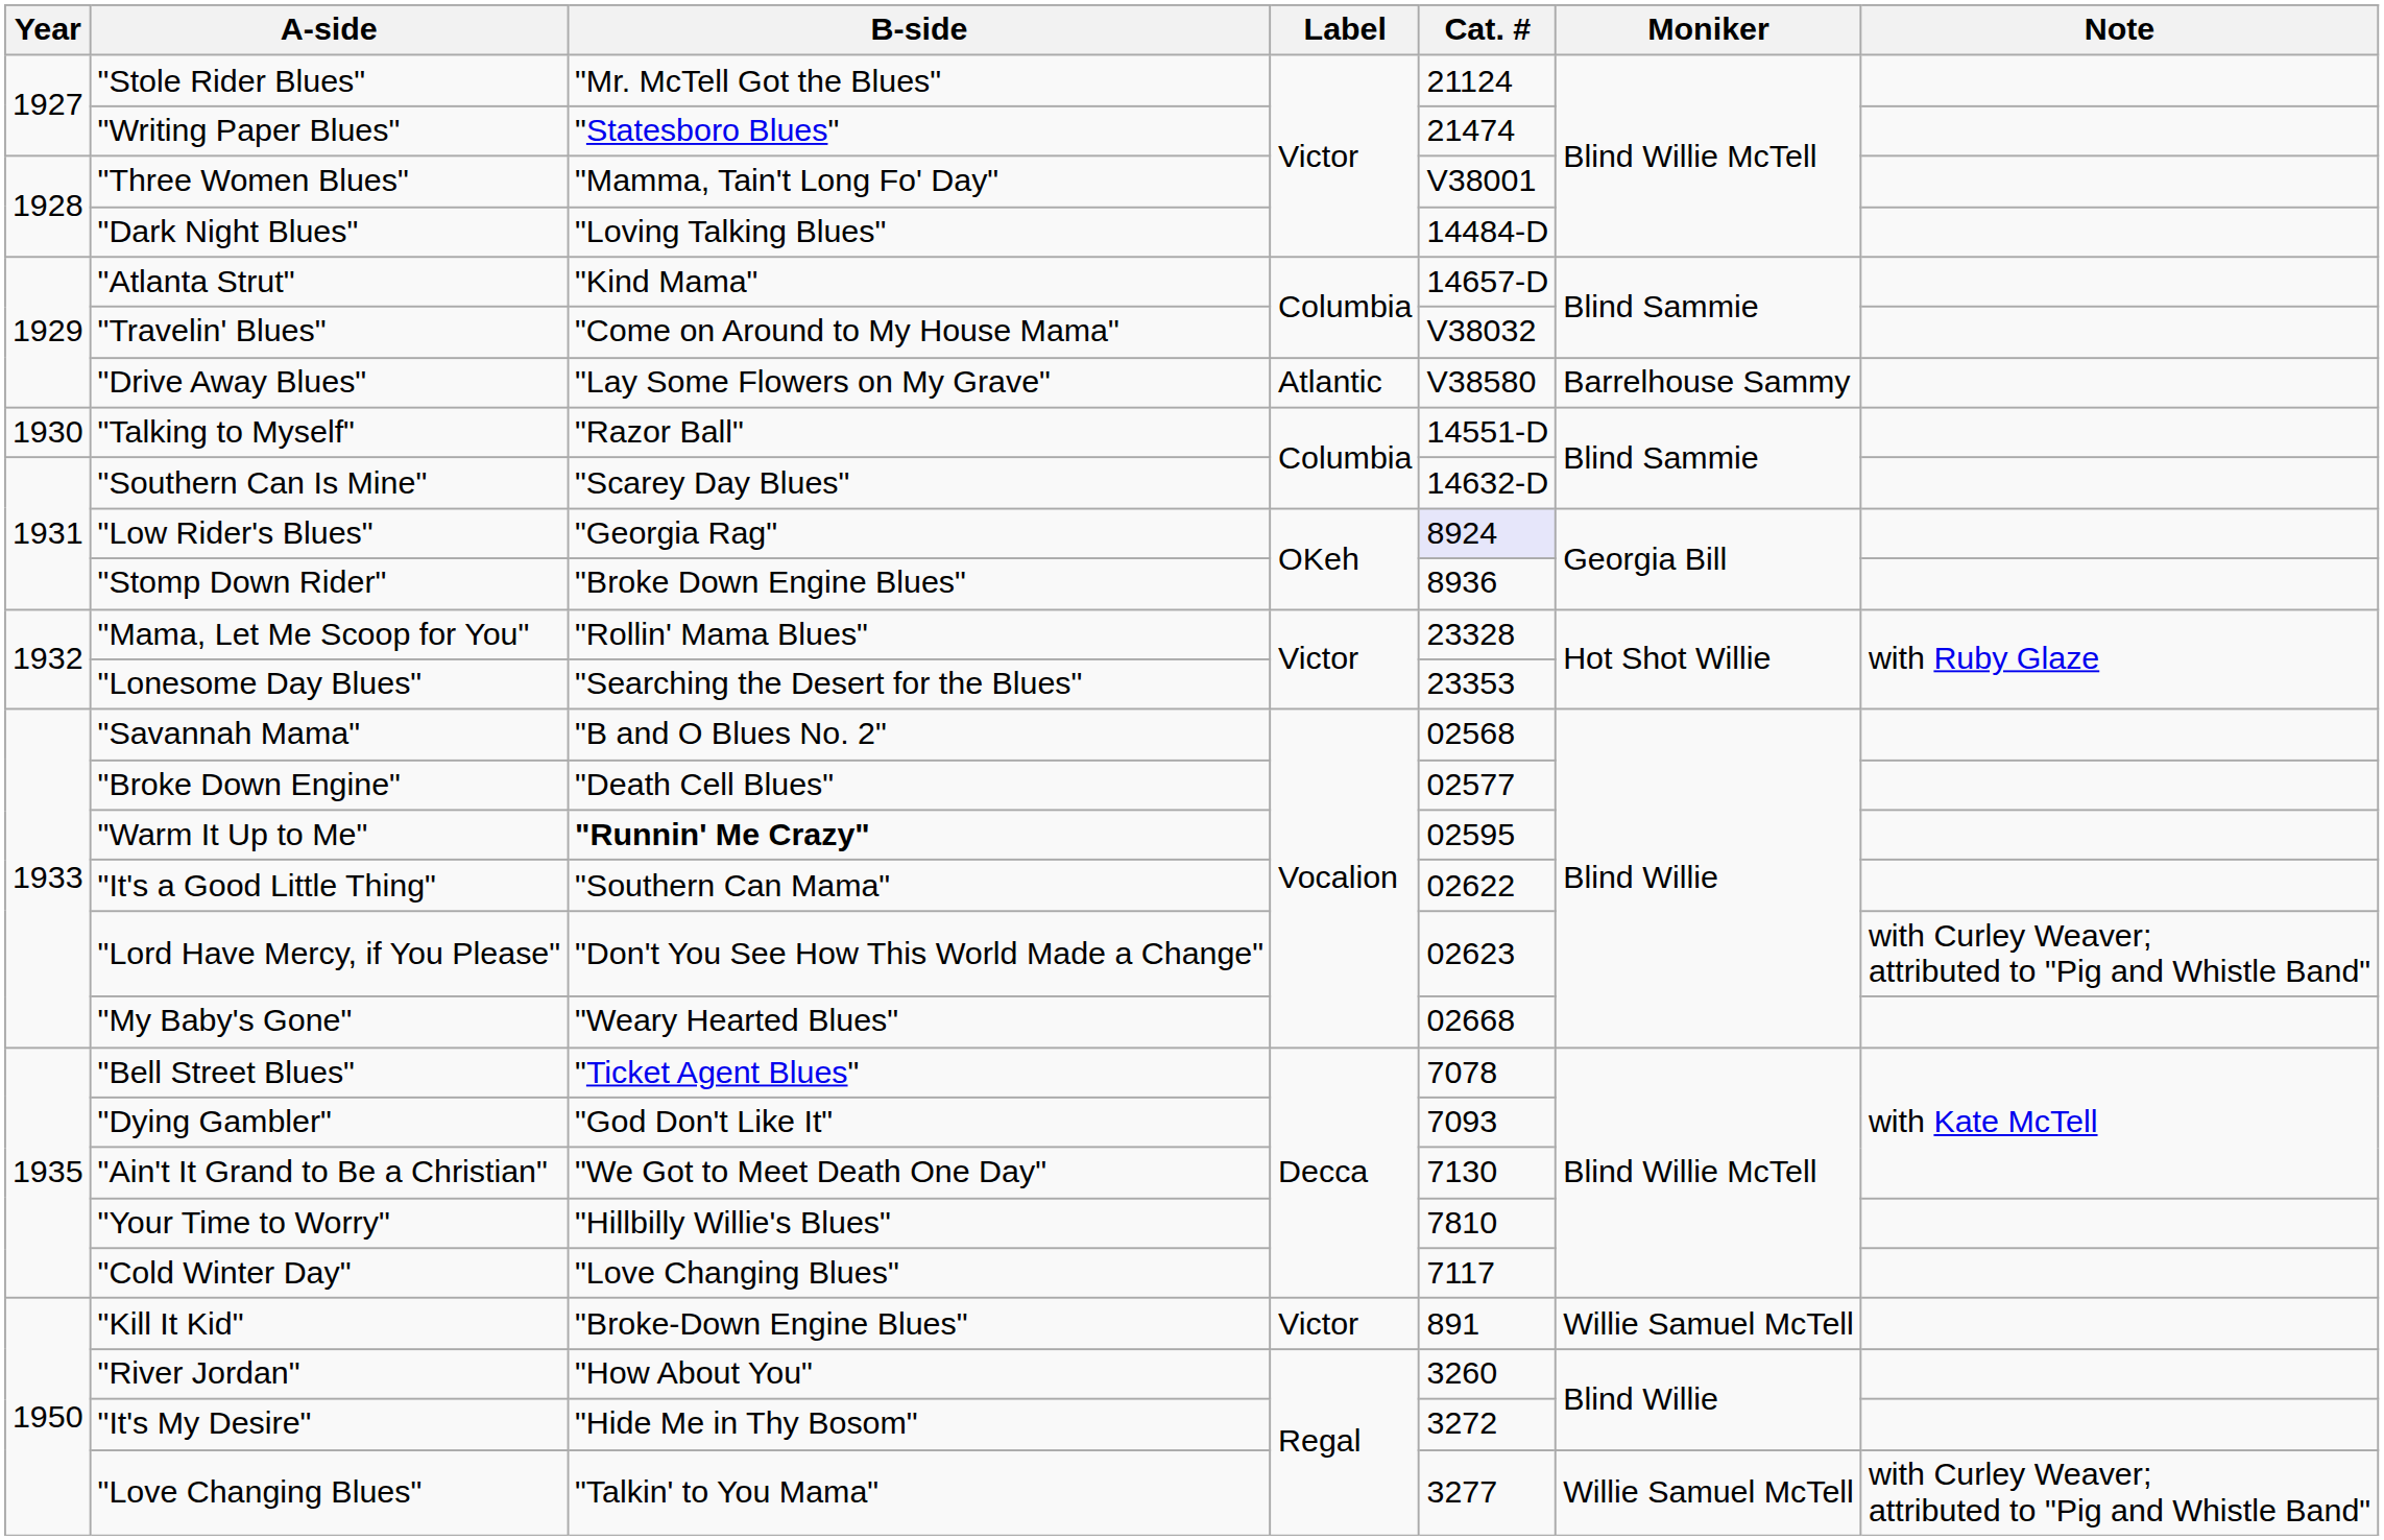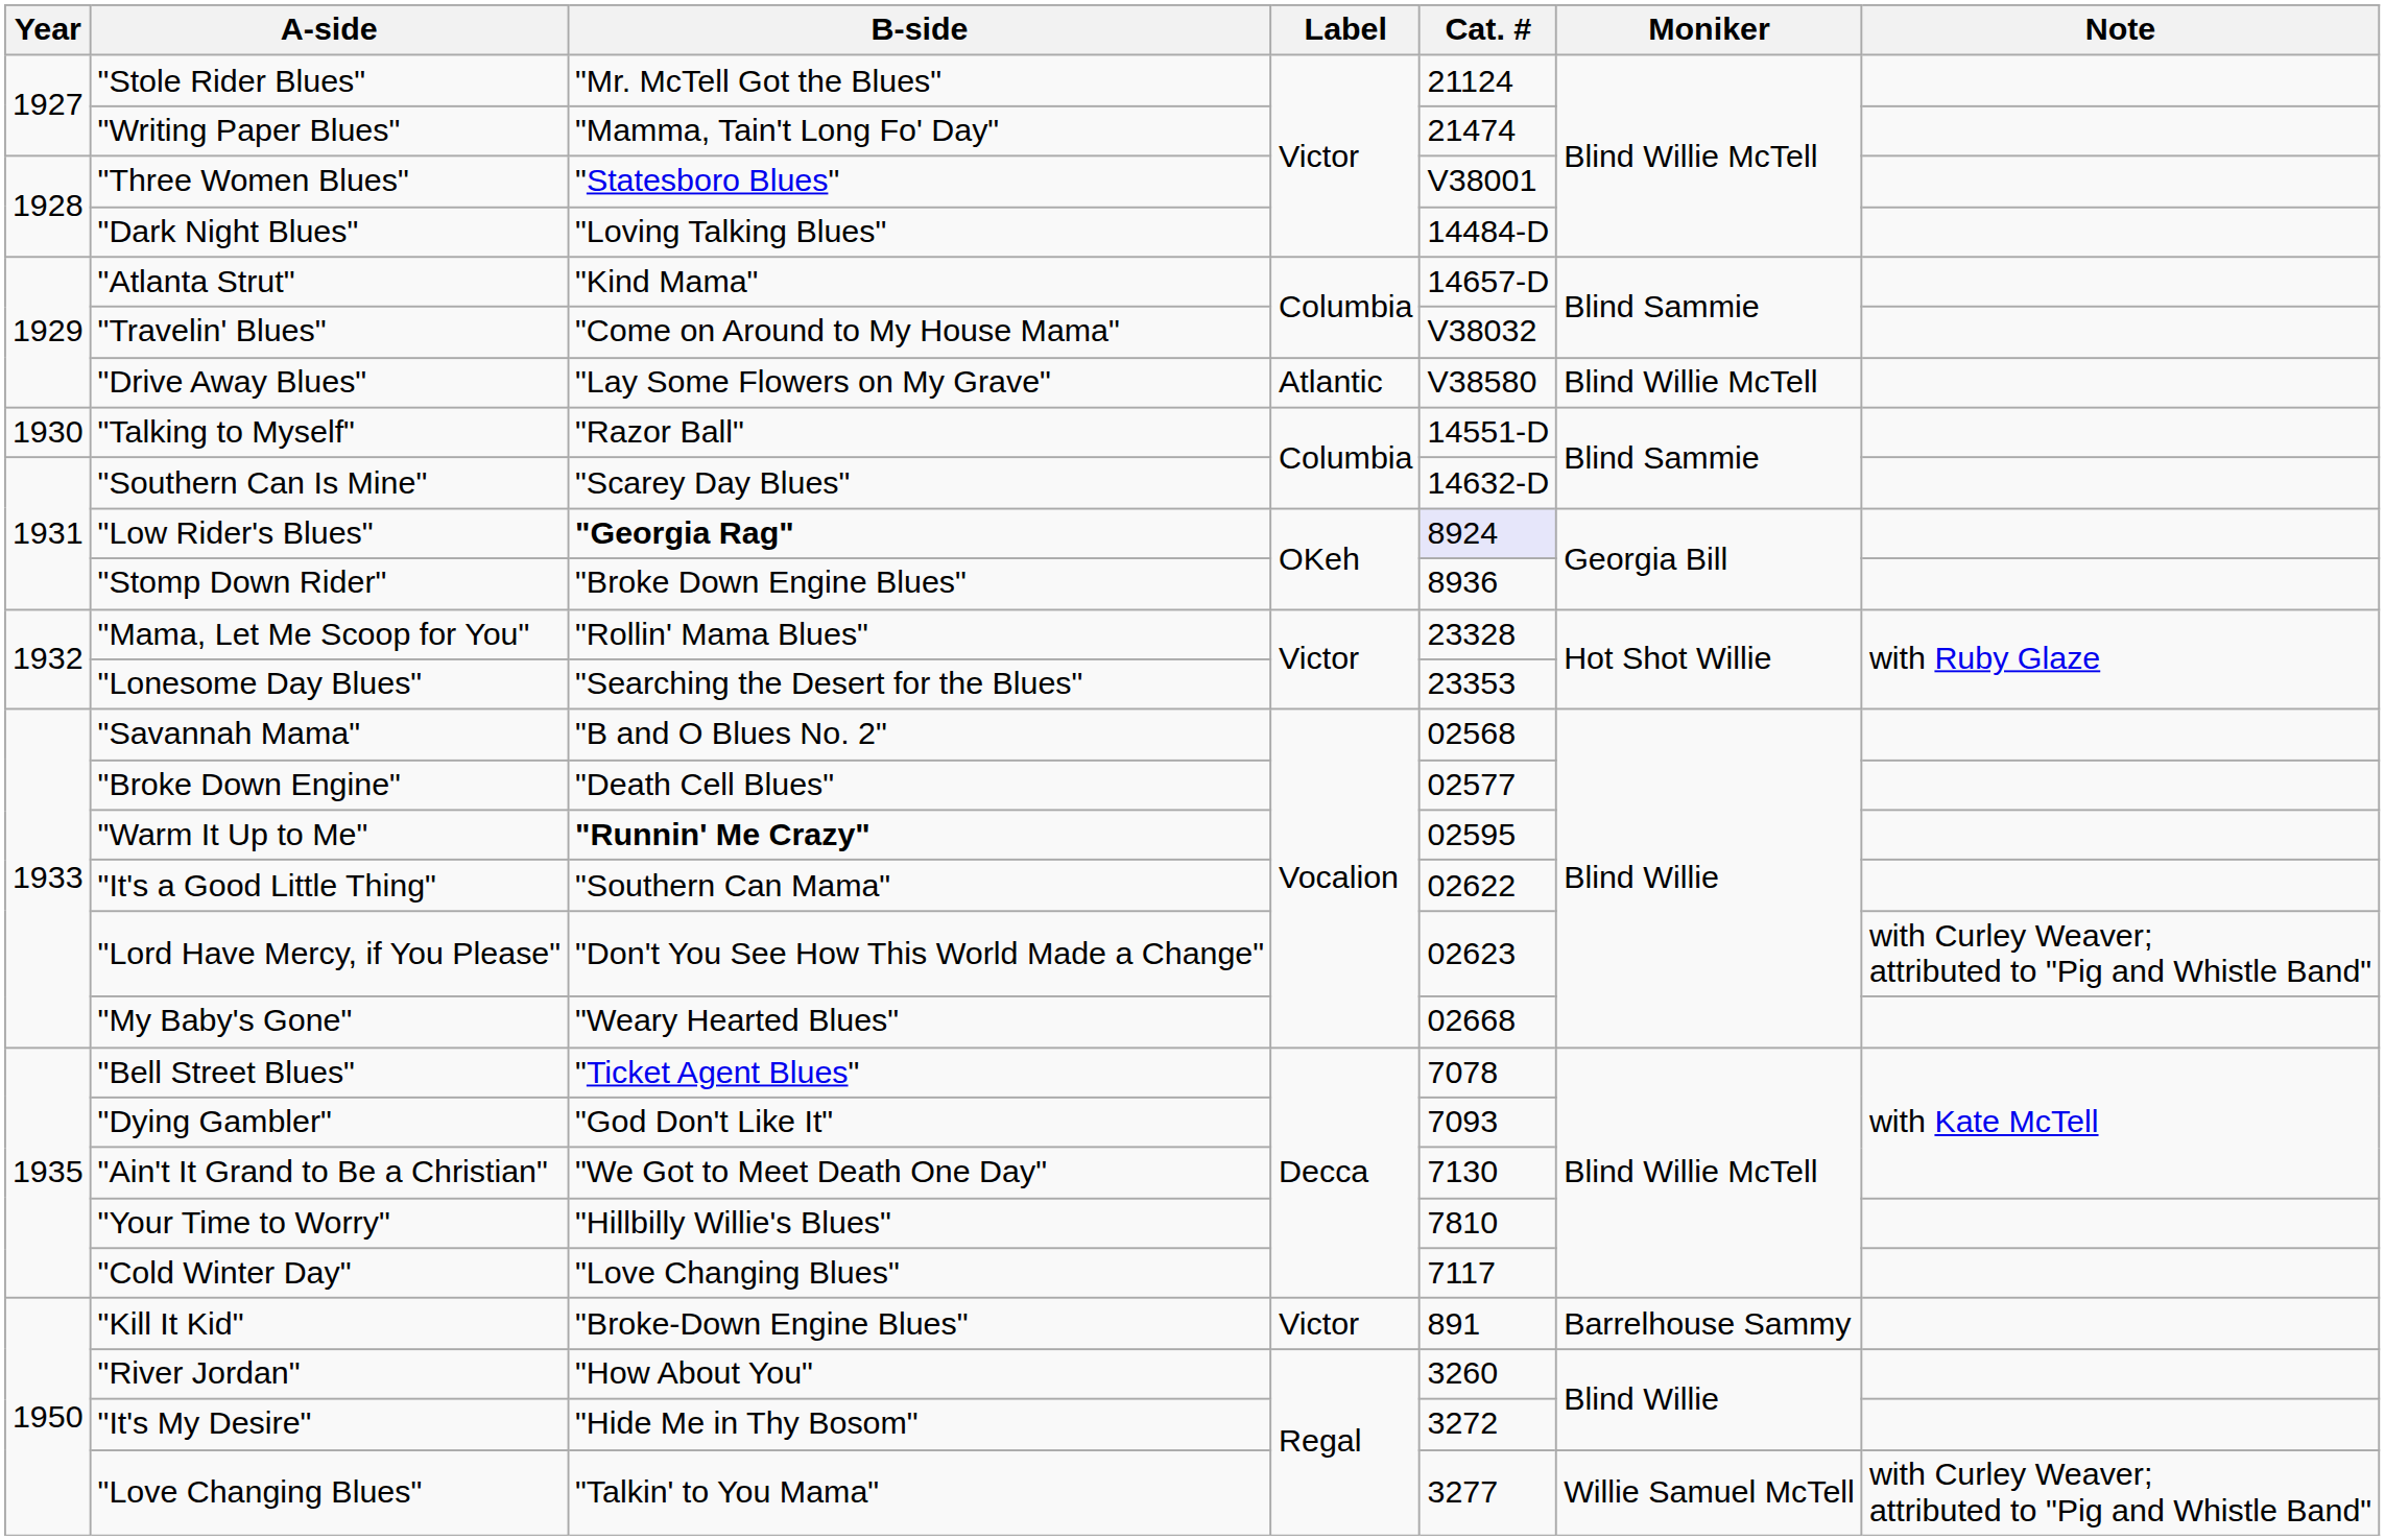"Writing Paper Blues" | B-side: "Statesboro Blues" -> "Mamma, Tain't Long Fo' Day"
"Three Women Blues" | B-side: "Mamma, Tain't Long Fo' Day" -> "Statesboro Blues"
"Drive Away Blues" | Moniker: Barrelhouse Sammy -> Blind Willie McTell
"Low Rider's Blues" | B-side: normal -> bold
"Kill It Kid" | Moniker: Willie Samuel McTell -> Barrelhouse Sammy
